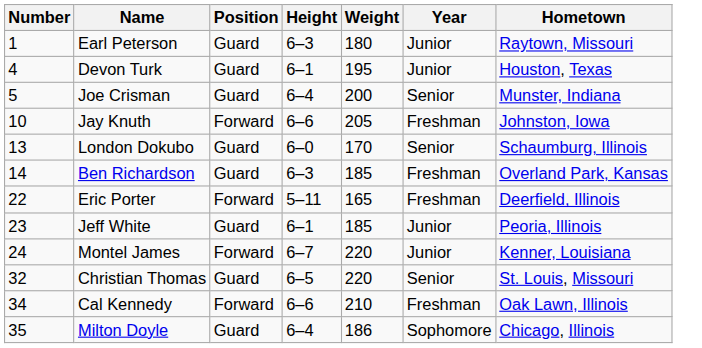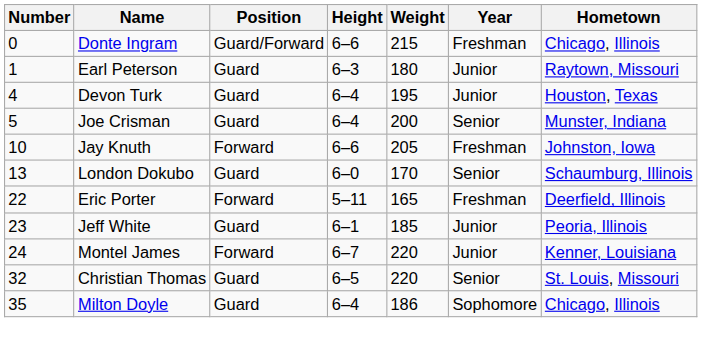+ row: 0 | Donte Ingram | Guard/Forward | 6–6 | 215 | Freshman | Chicago, Illinois
Devon Turk | Height: 6–1 -> 6–4
- row: 14 | Ben Richardson | Guard | 6–3 | 185 | Freshman | Overland Park, Kansas
- row: 34 | Cal Kennedy | Forward | 6–6 | 210 | Freshman | Oak Lawn, Illinois
